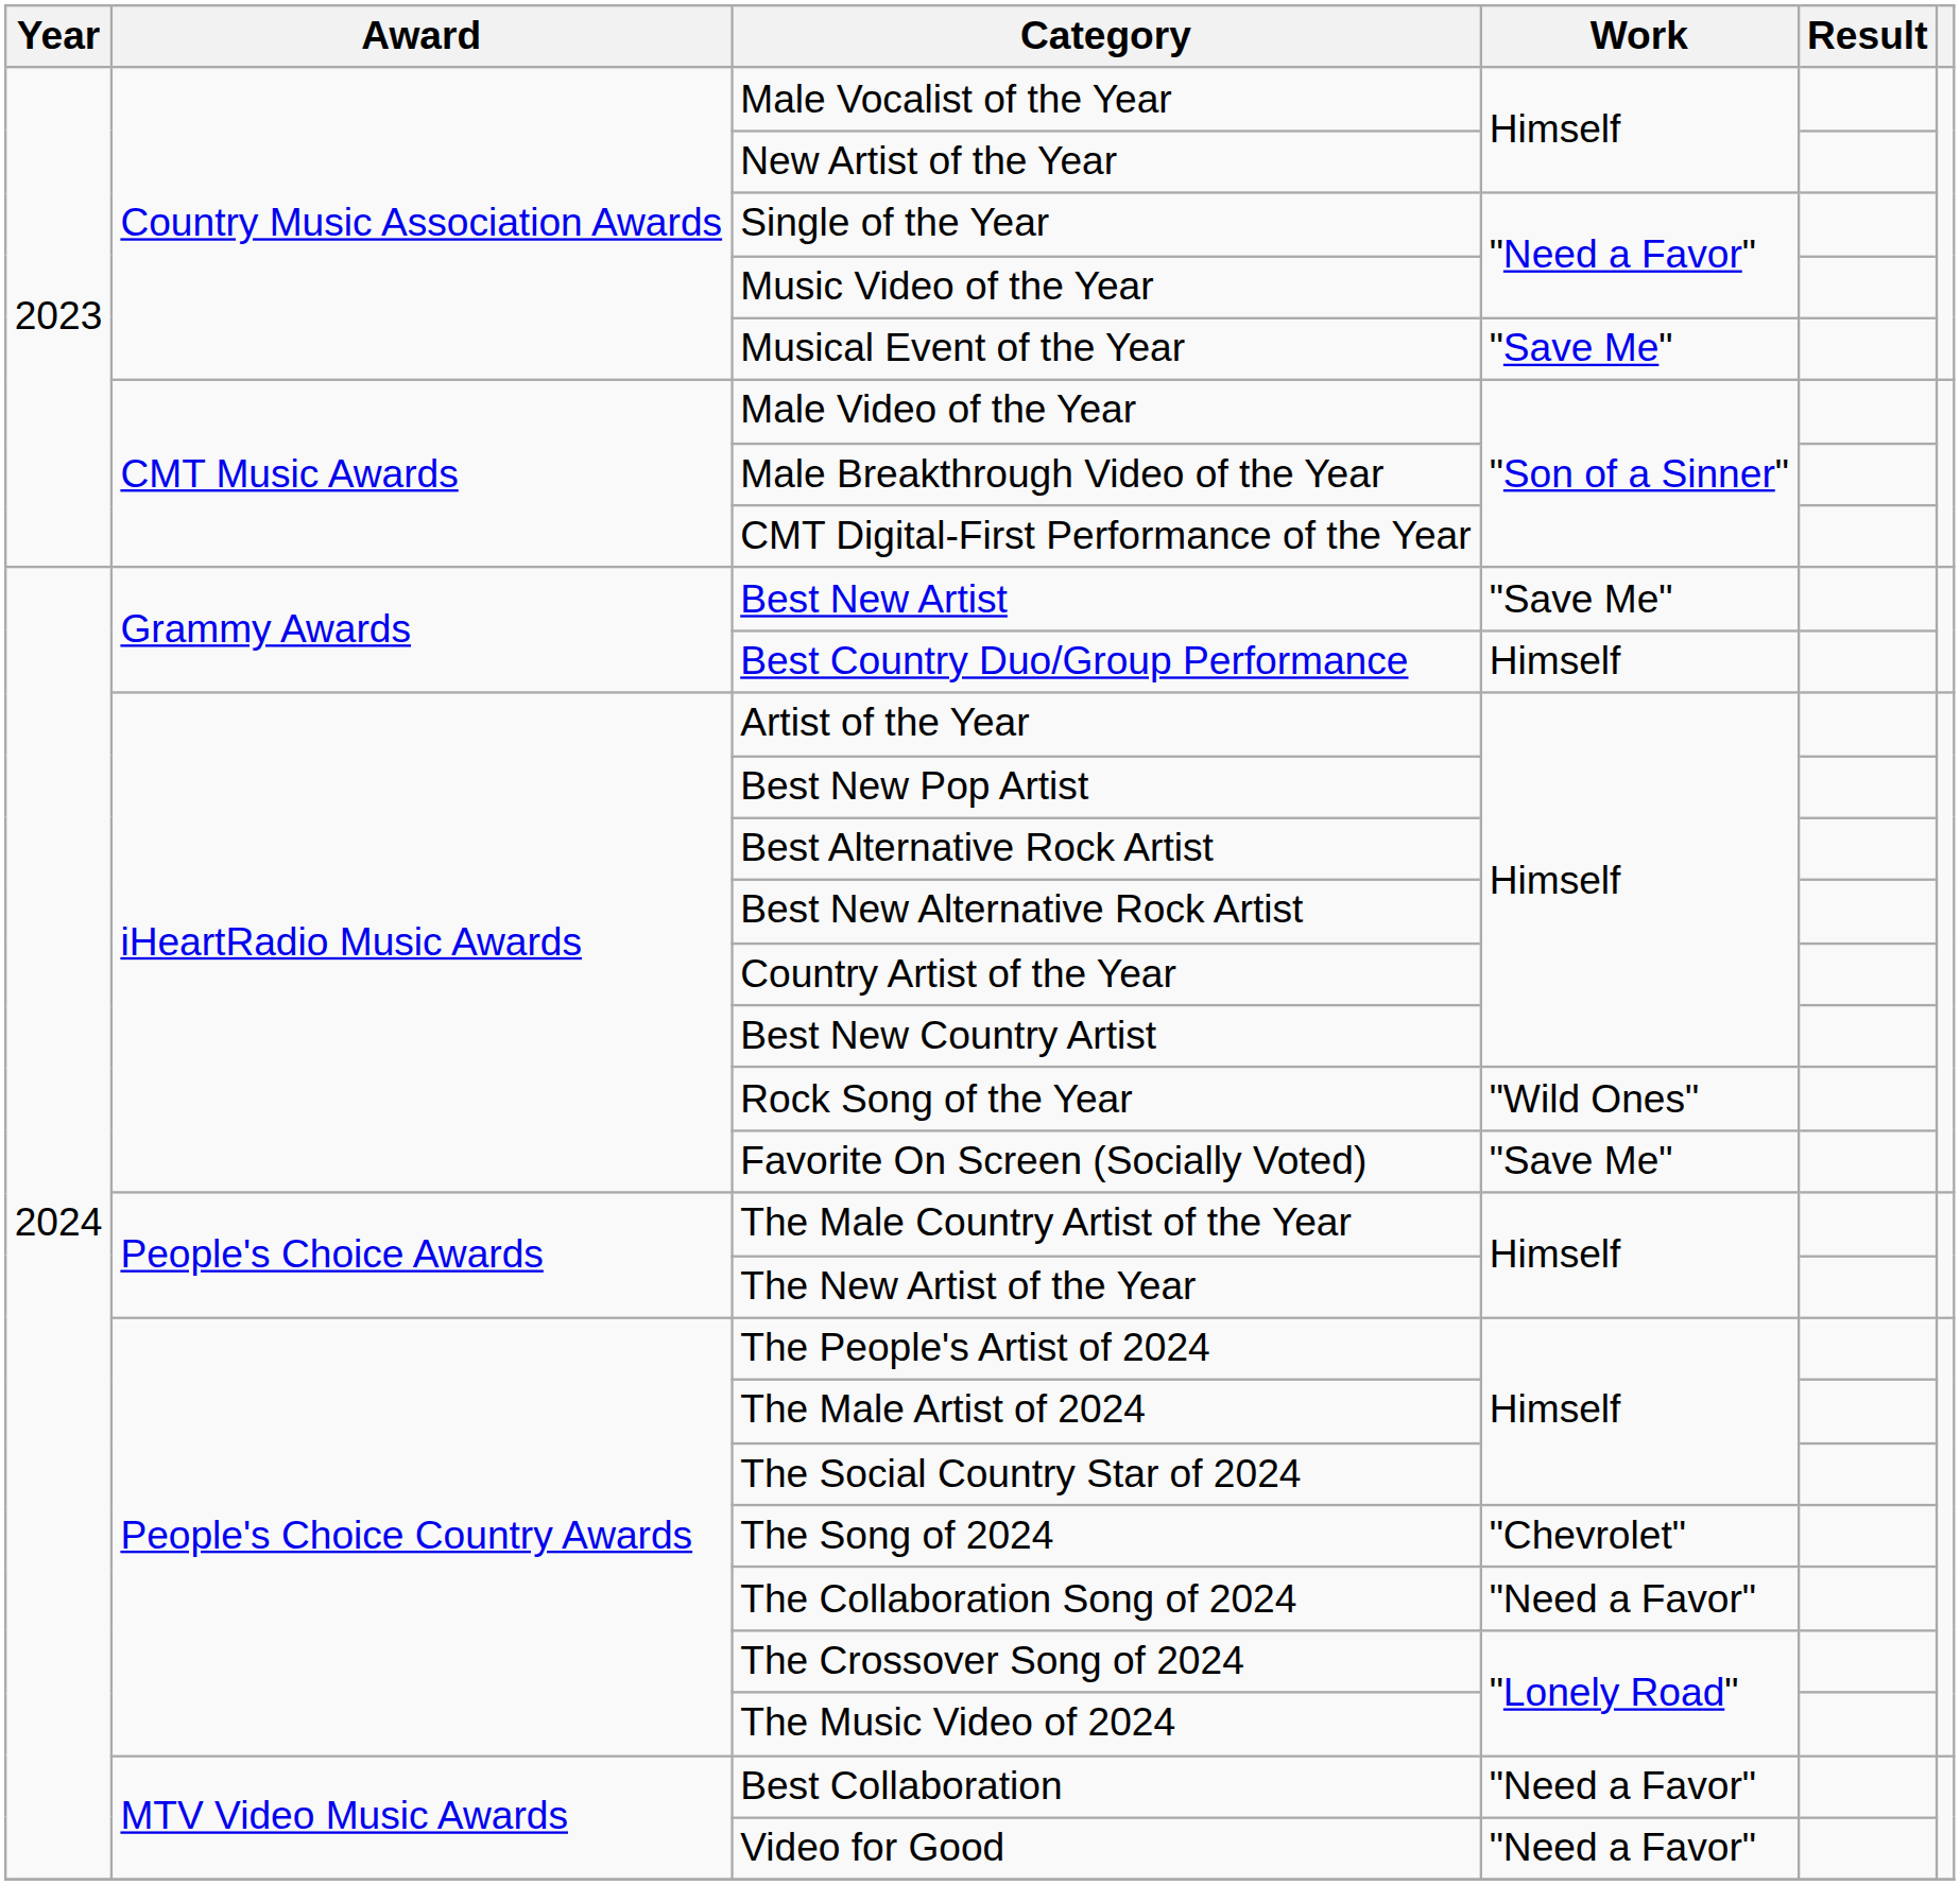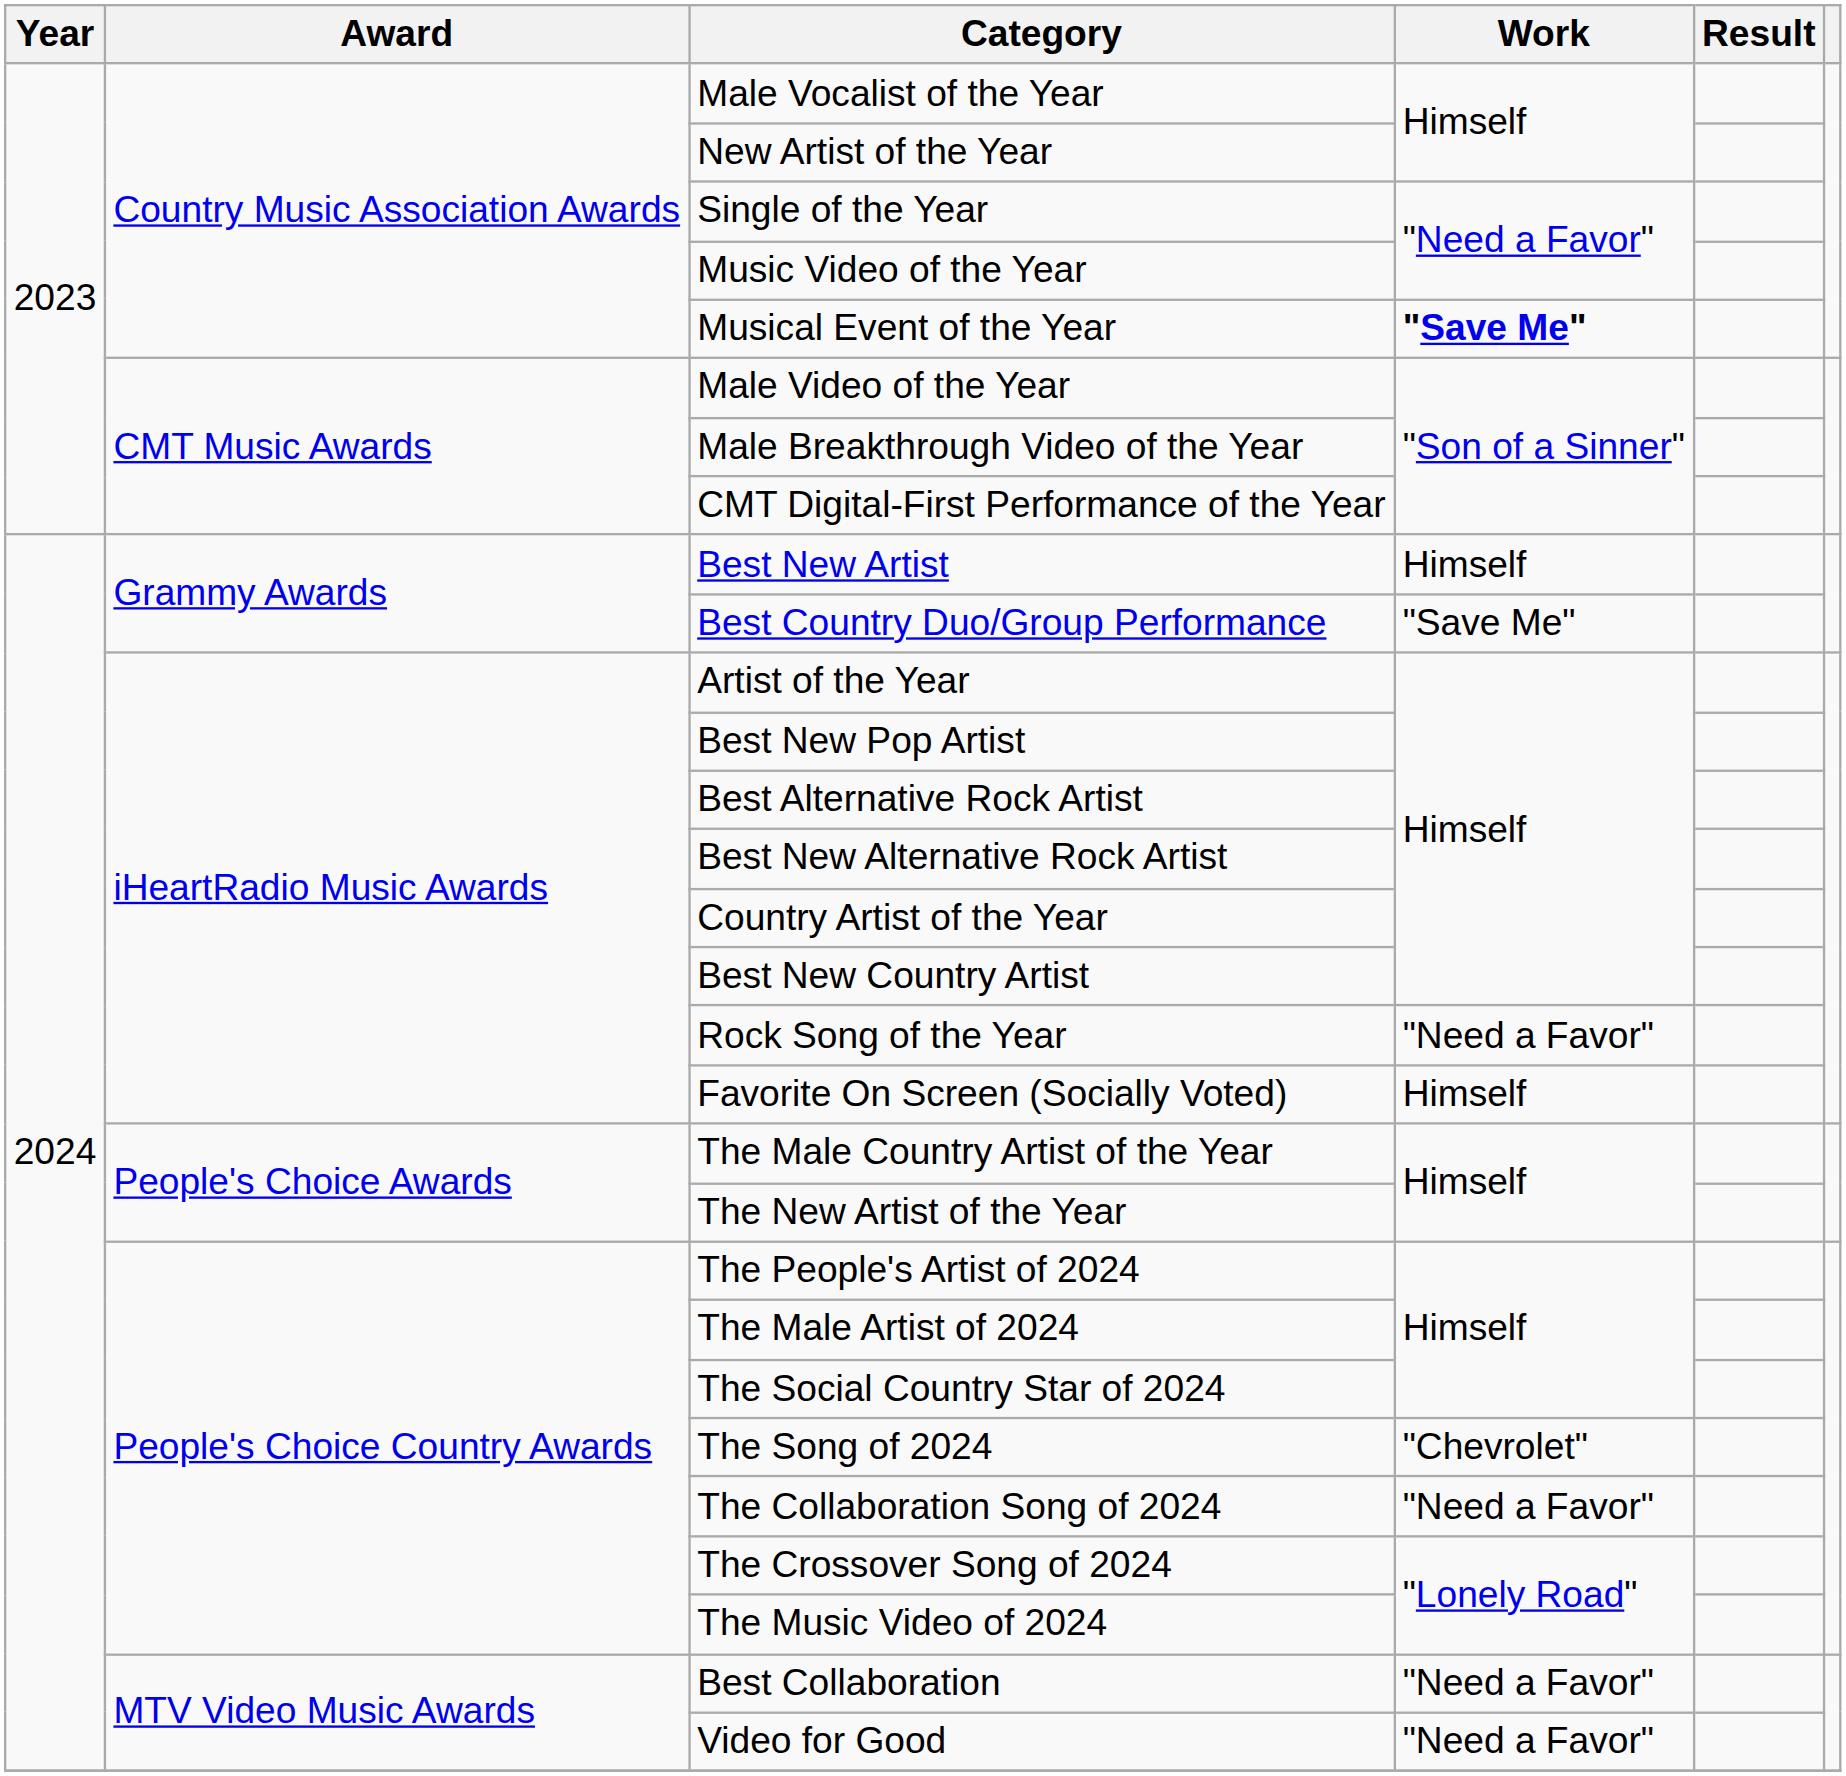Musical Event of the Year | Work: normal -> bold
Best New Artist | Work: "Save Me" -> Himself
Best Country Duo/Group Performance | Work: Himself -> "Save Me"
Rock Song of the Year | Work: "Wild Ones" -> "Need a Favor"
Favorite On Screen (Socially Voted) | Work: "Save Me" -> Himself
